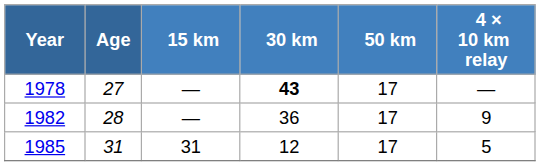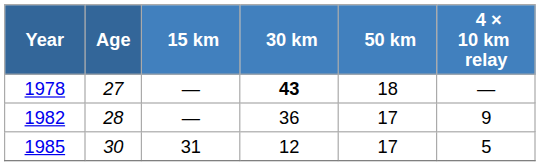1978 | 50 km: 17 -> 18
1985 | Age: 31 -> 30
